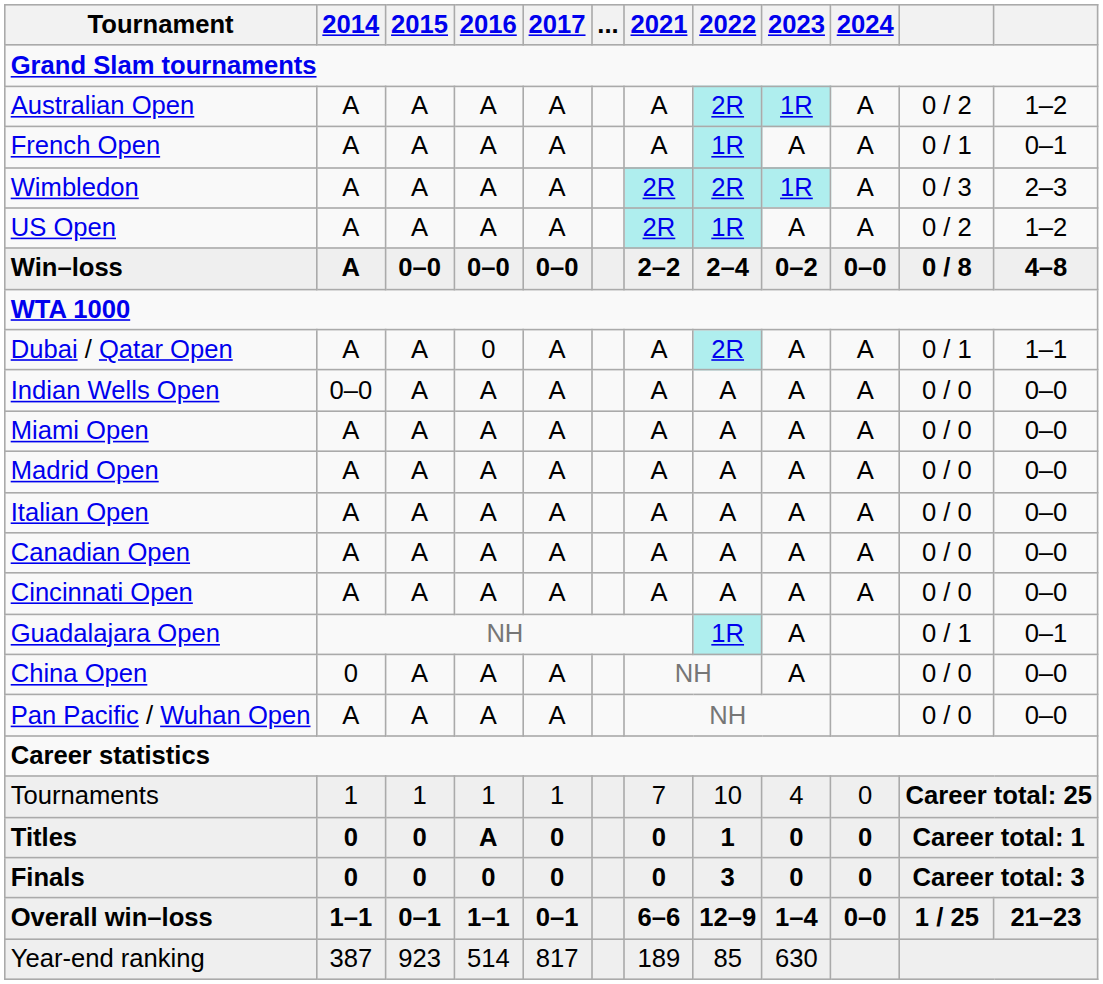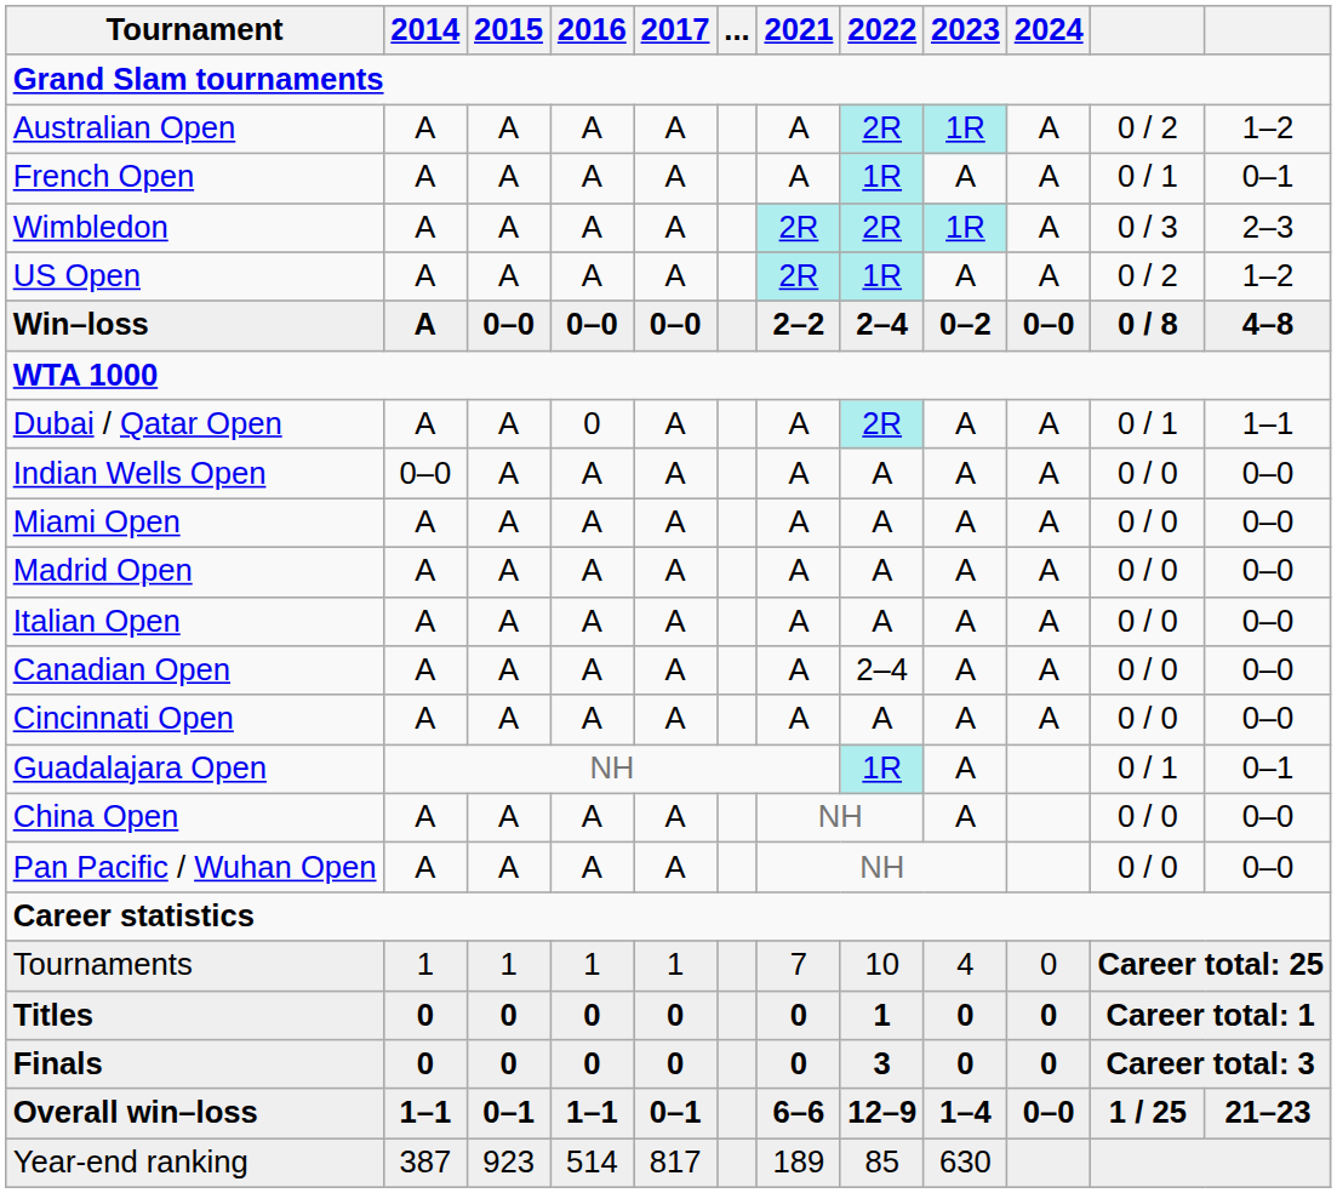Canadian Open | 2022: A -> 2–4
China Open | 2014: 0 -> A
Titles | 2016: A -> 0
